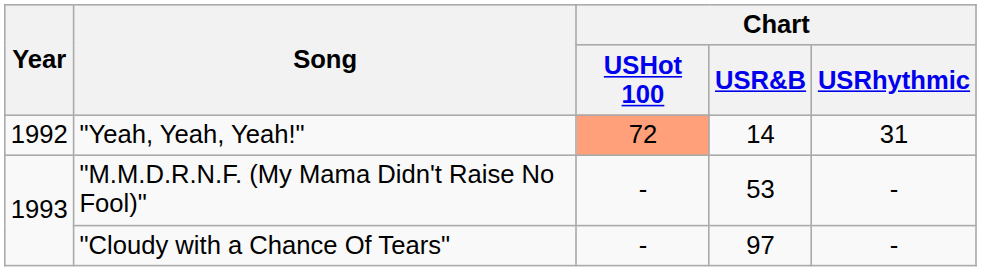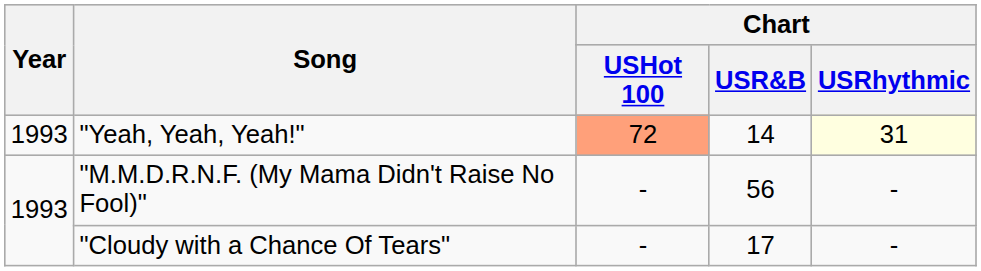"Yeah, Yeah, Yeah!" | Year: 1992 -> 1993
"Yeah, Yeah, Yeah!" | Chart / USRhythmic: no background -> lightyellow background
"M.M.D.R.N.F. (My Mama Didn't Raise No Fool)" | Chart / USR&B: 53 -> 56
"Cloudy with a Chance Of Tears" | Chart / USR&B: 97 -> 17
